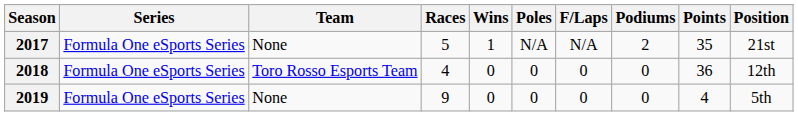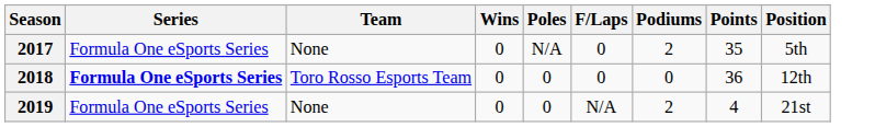- column: Races | 5 | 4 | 9
2017 | Wins: 1 -> 0
2017 | F/Laps: N/A -> 0
2017 | Position: 21st -> 5th
2018 | Series: normal -> bold
2019 | F/Laps: 0 -> N/A
2019 | Podiums: 0 -> 2
2019 | Position: 5th -> 21st
